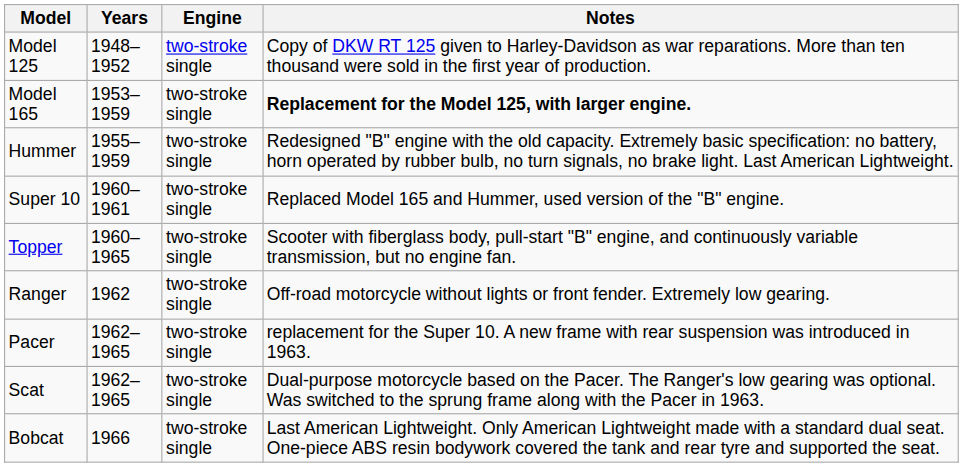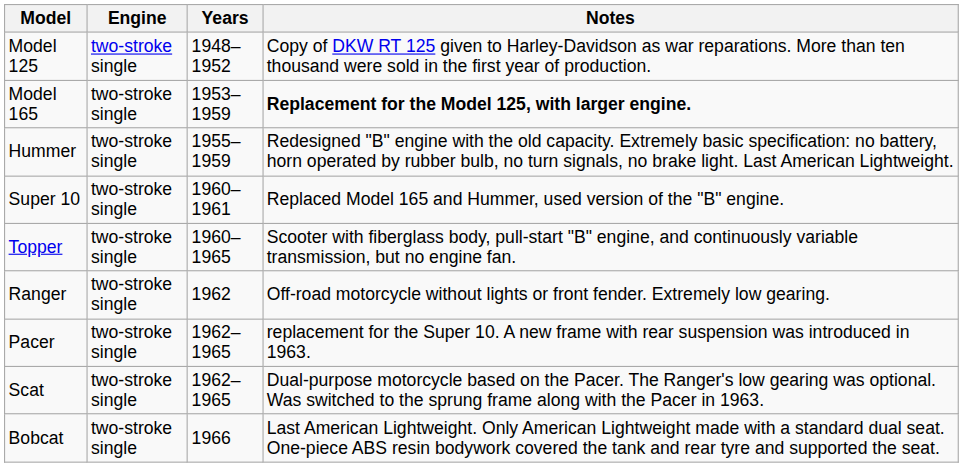columns swapped: Engine <-> Years
